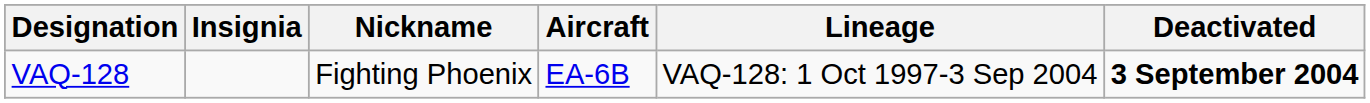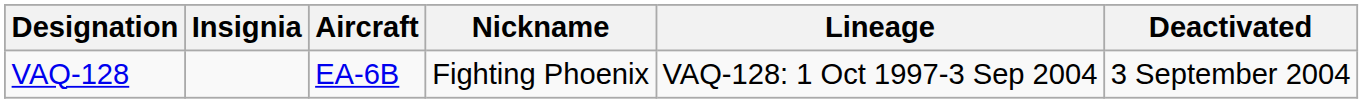columns swapped: Nickname <-> Aircraft
VAQ-128 | Deactivated: bold -> normal
